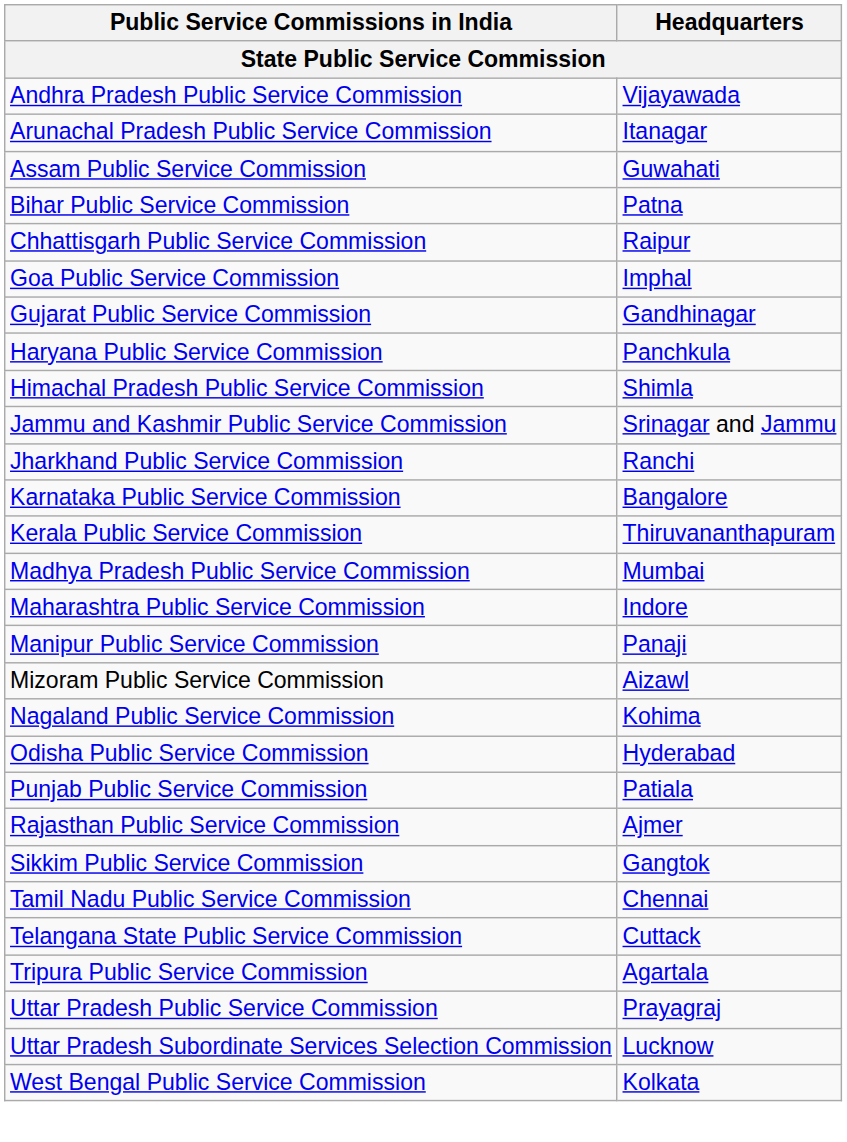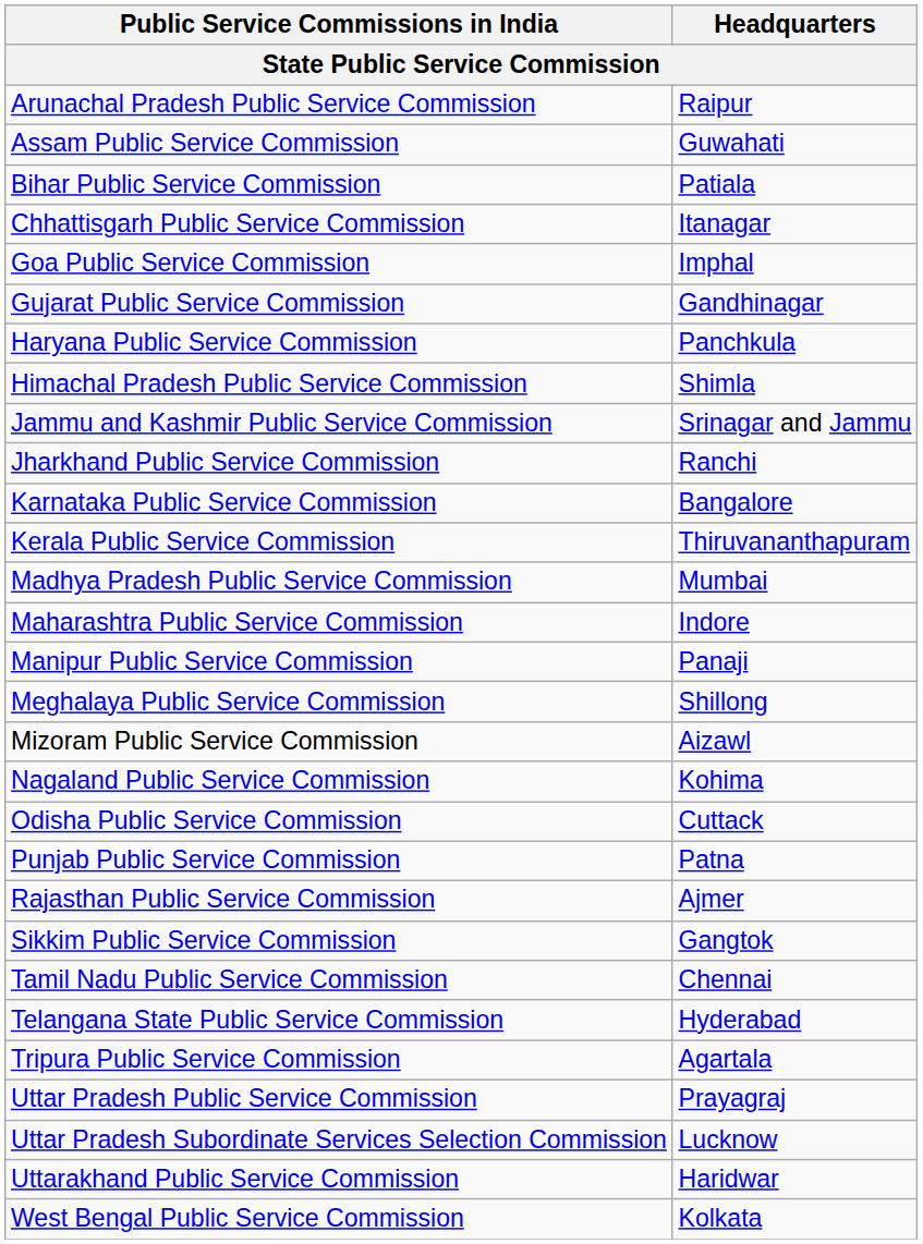- row: Andhra Pradesh Public Service Commission | Vijayawada
Arunachal Pradesh Public Service Commission | Headquarters: Itanagar -> Raipur
Bihar Public Service Commission | Headquarters: Patna -> Patiala
Chhattisgarh Public Service Commission | Headquarters: Raipur -> Itanagar
+ row: Meghalaya Public Service Commission | Shillong
Odisha Public Service Commission | Headquarters: Hyderabad -> Cuttack
Punjab Public Service Commission | Headquarters: Patiala -> Patna
Telangana State Public Service Commission | Headquarters: Cuttack -> Hyderabad
+ row: Uttarakhand Public Service Commission | Haridwar
